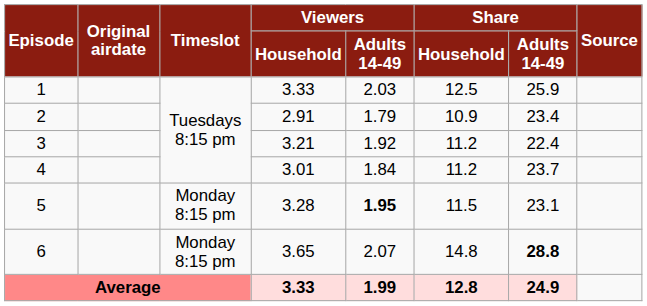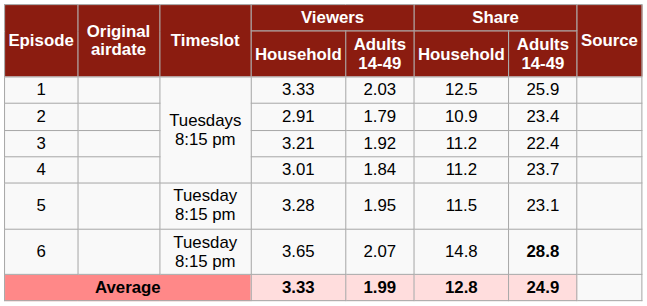5 | Timeslot: Monday 8:15 pm -> Tuesday 8:15 pm
5 | Viewers / Adults 14-49: bold -> normal
6 | Timeslot: Monday 8:15 pm -> Tuesday 8:15 pm
